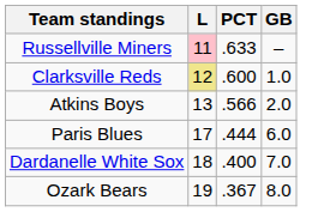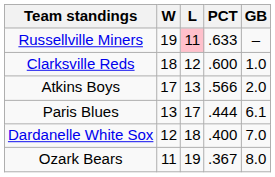+ column: W | 19 | 18 | 17 | 13 | 12 | 11
Clarksville Reds | L: khaki background -> no background
Paris Blues | GB: 6.0 -> 6.1
